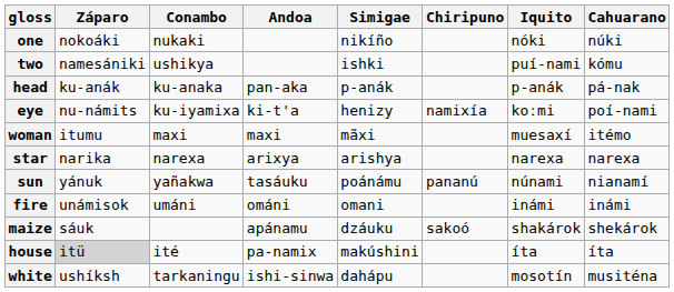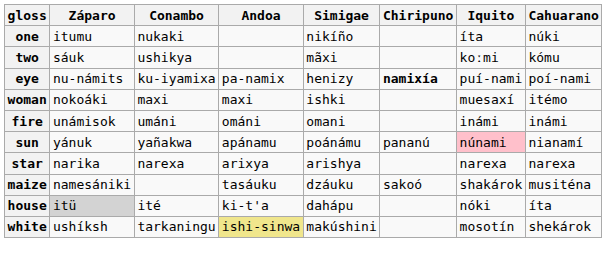one | Záparo: nokoáki -> itumu
one | Iquito: nóki -> íta
two | Záparo: namesániki -> sáuk
two | Simigae: ishki -> mãxi
two | Iquito: puí-nami -> koːmi
- row: head | ku-anák | ku-anaka | pan-aka | p-anák | p-anák | pá-nak
eye | Andoa: ki-t'a -> pa-namix
eye | Chiripuno: normal -> bold
eye | Iquito: koːmi -> puí-nami
woman | Záparo: itumu -> nokoáki
woman | Simigae: mãxi -> ishki
rows swapped: fire <-> star
sun | Andoa: tasáuku -> apánamu
sun | Iquito: no background -> pink background
maize | Záparo: sáuk -> namesániki
maize | Andoa: apánamu -> tasáuku
maize | Cahuarano: shekárok -> musiténa
house | Andoa: pa-namix -> ki-t'a
house | Simigae: makúshini -> dahápu
house | Iquito: íta -> nóki
white | Andoa: no background -> khaki background
white | Simigae: dahápu -> makúshini
white | Cahuarano: musiténa -> shekárok
